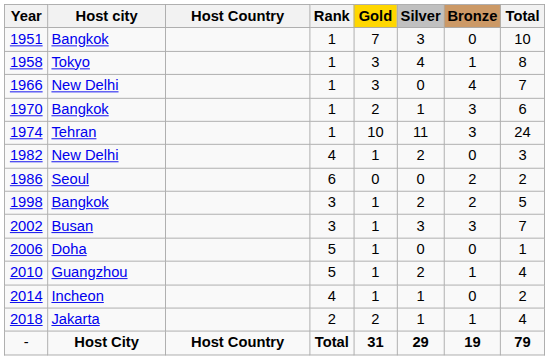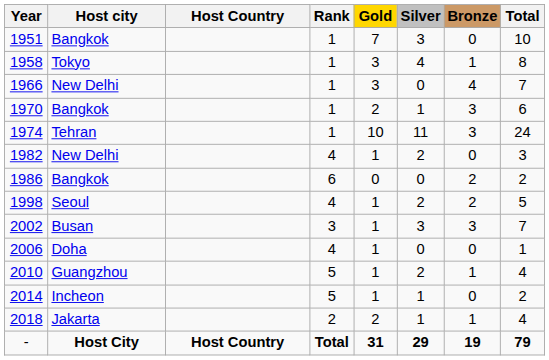1986 | Host city: Seoul -> Bangkok
1998 | Host city: Bangkok -> Seoul
1998 | Rank: 3 -> 4
2006 | Rank: 5 -> 4
2014 | Rank: 4 -> 5
